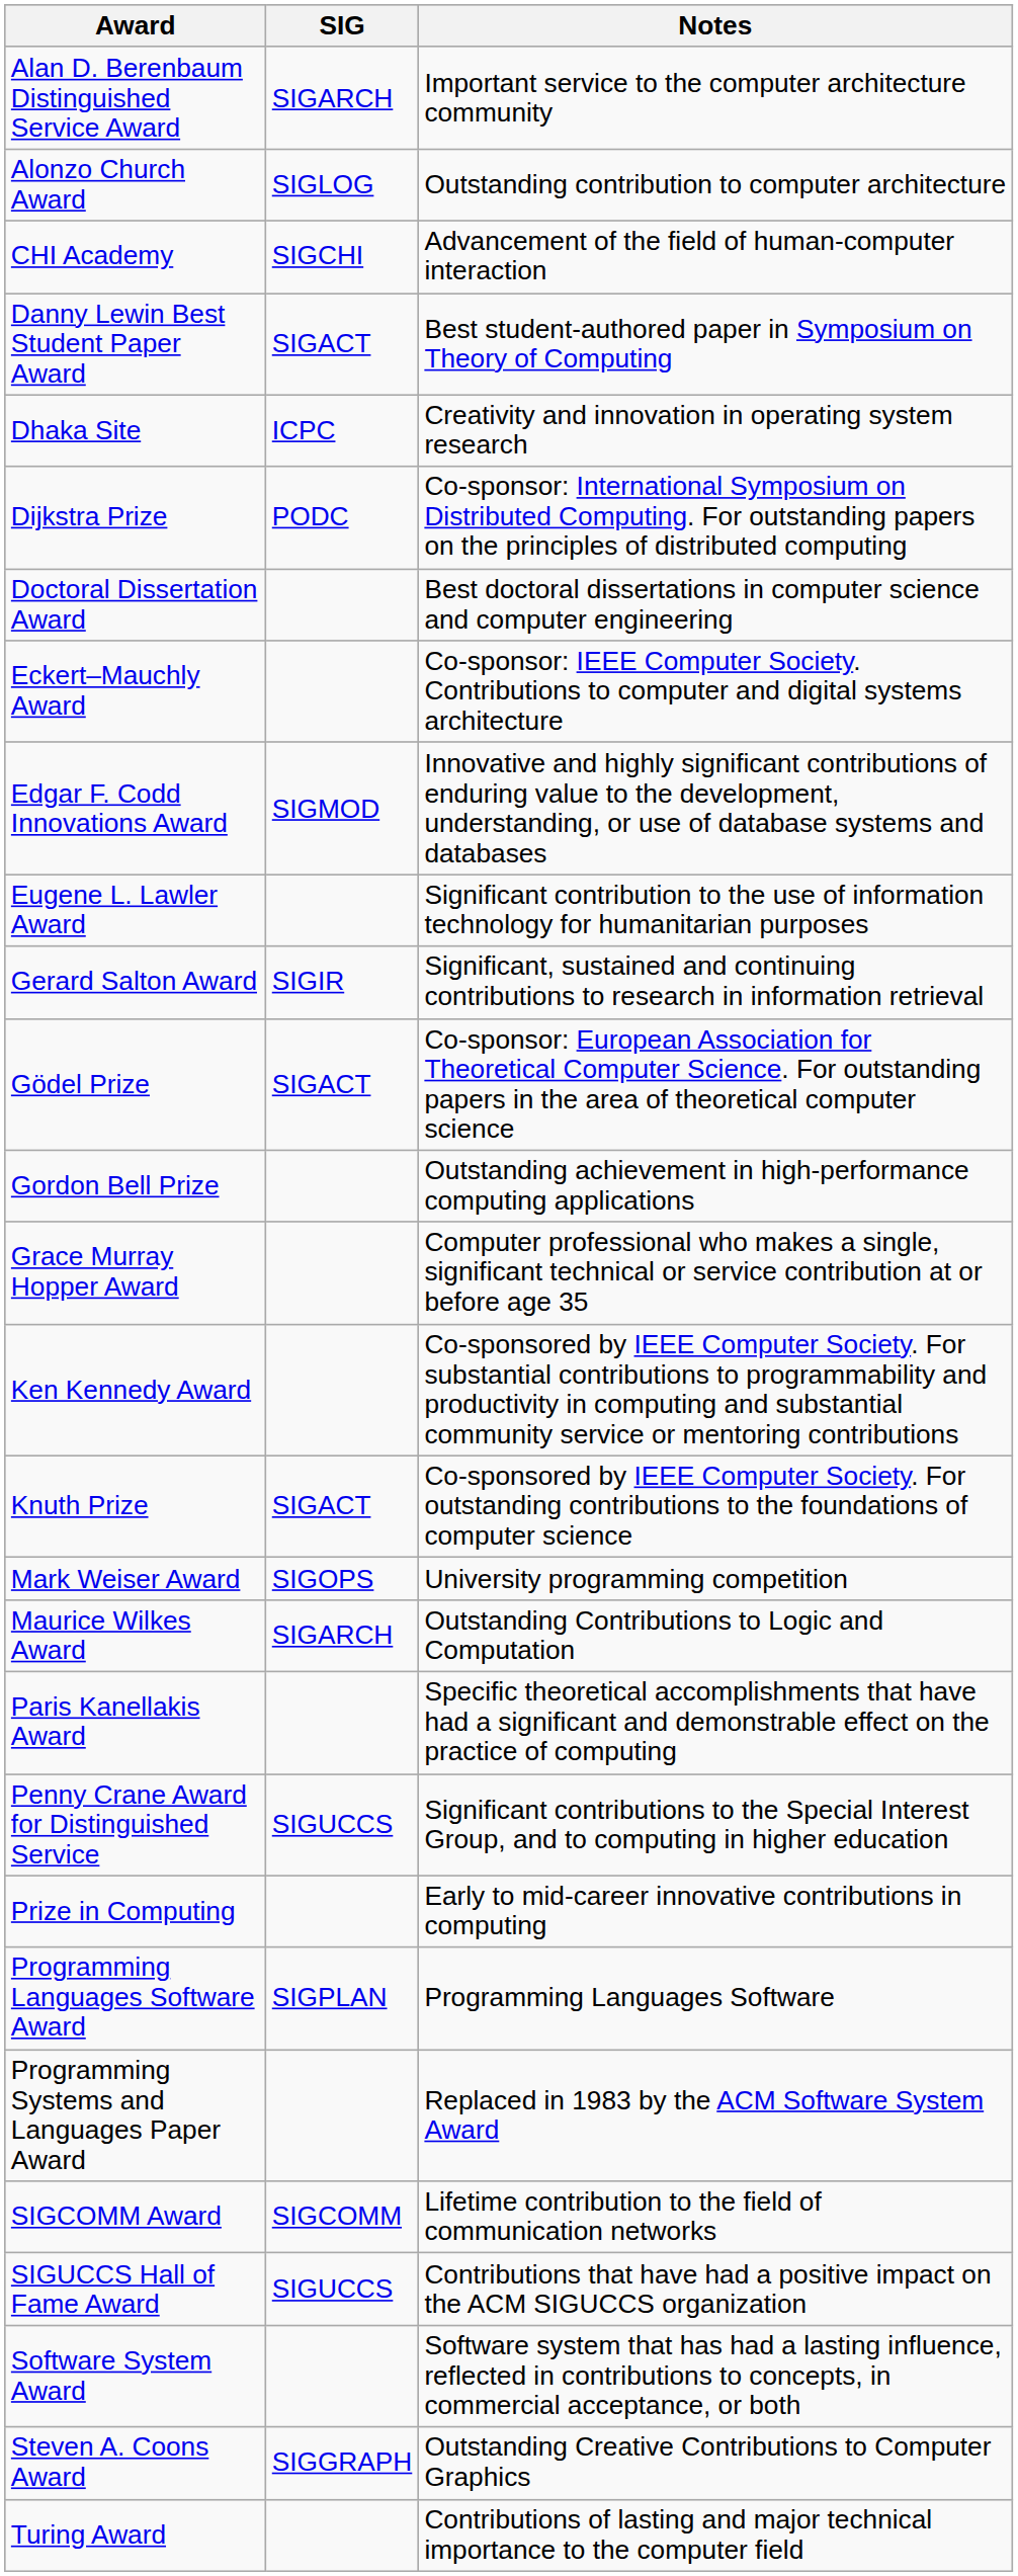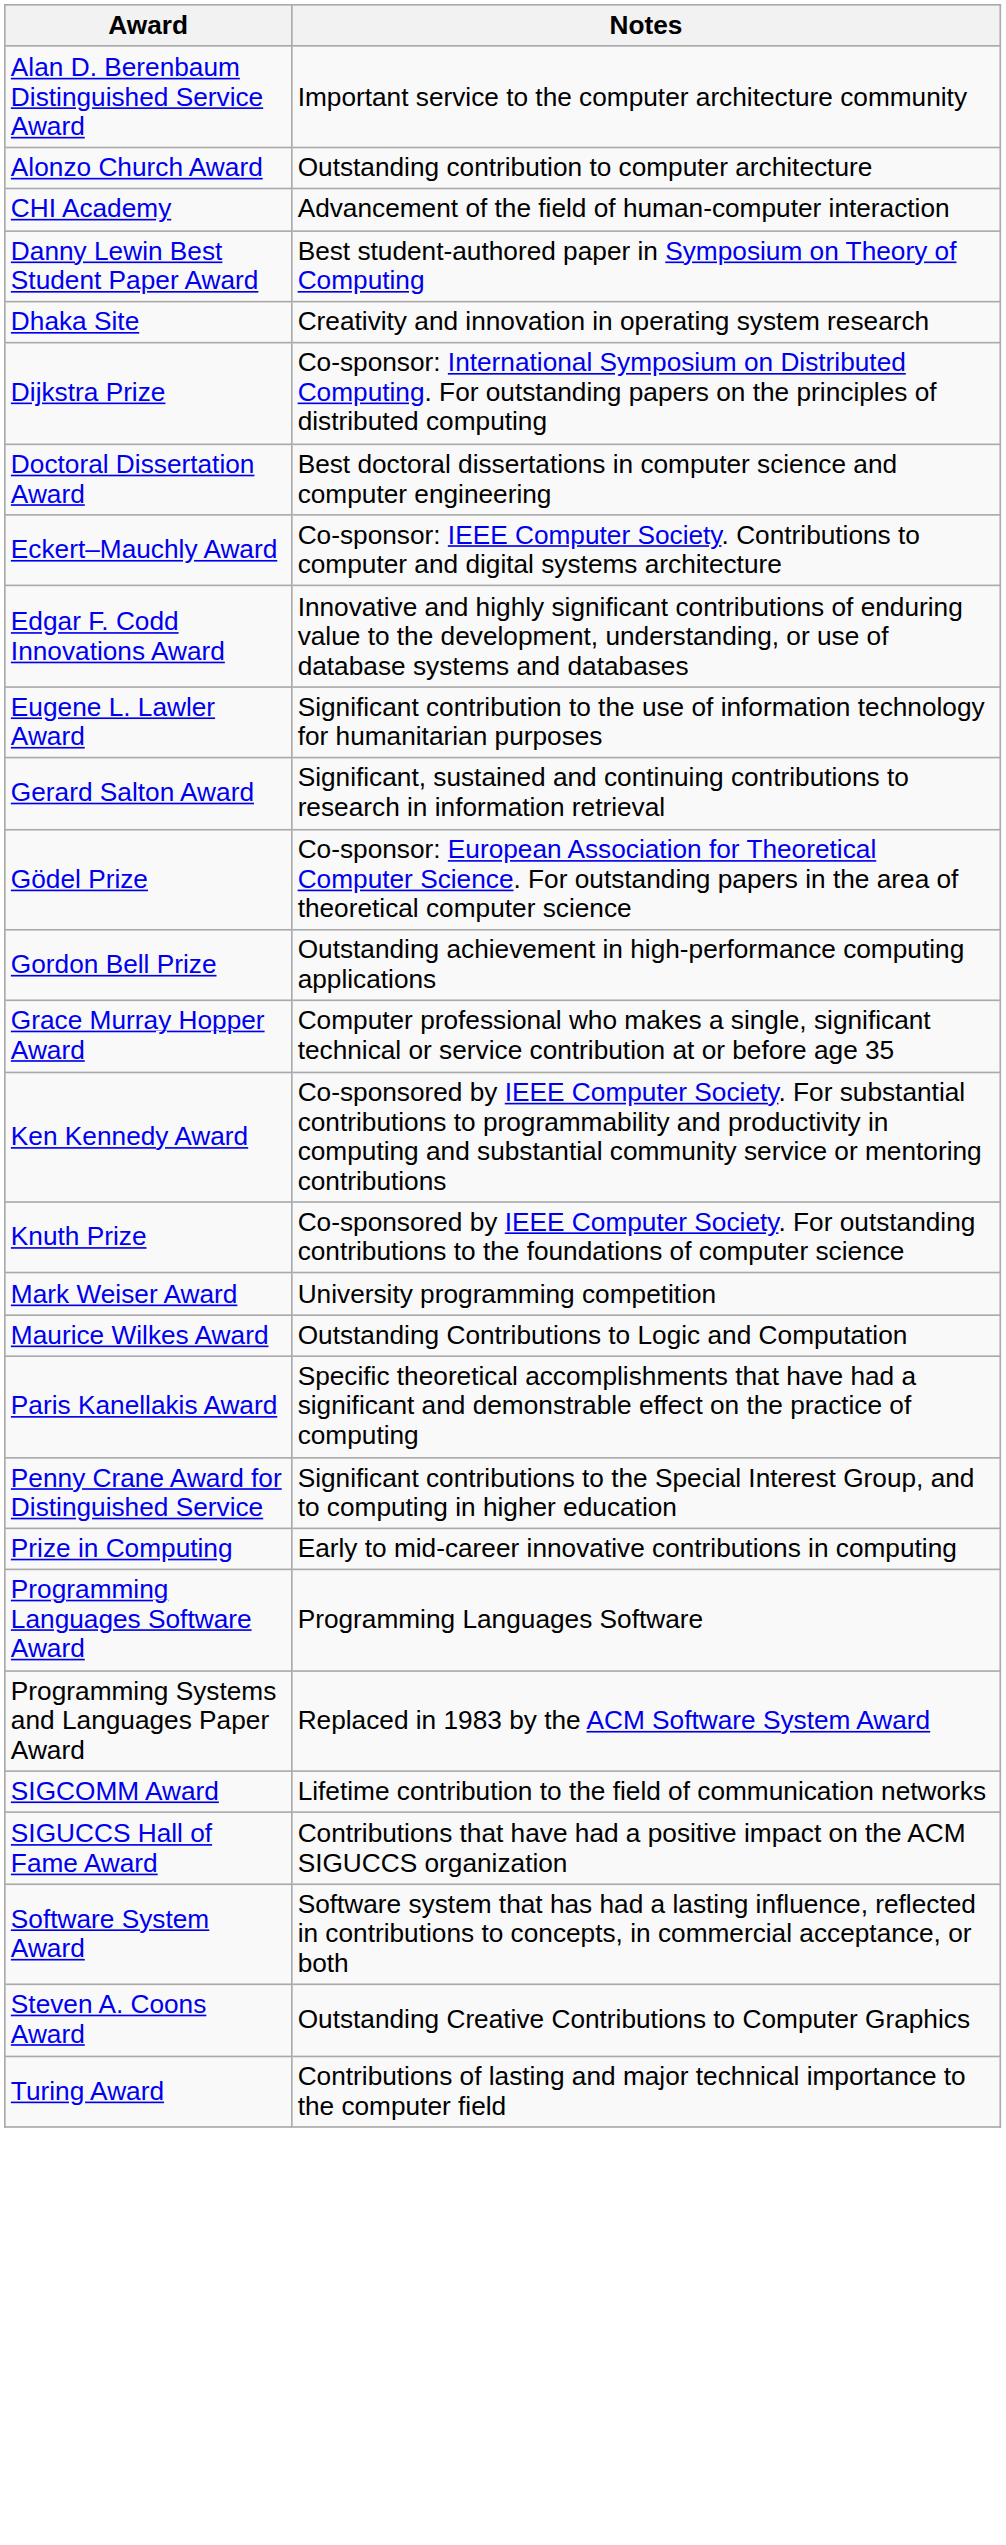- column: SIG | SIGARCH | SIGLOG | SIGCHI | SIGACT | ICPC | PODC | SIGMOD | SIGIR | SIGACT | SIGACT | SIGOPS | SIGARCH | SIGUCCS | SIGPLAN | SIGCOMM | SIGUCCS | SIGGRAPH
